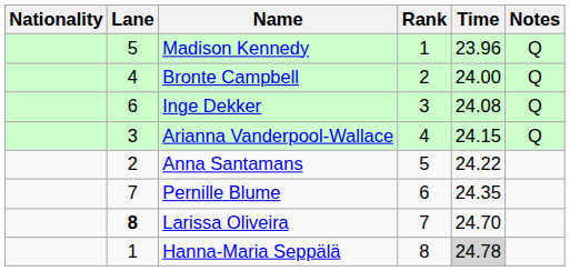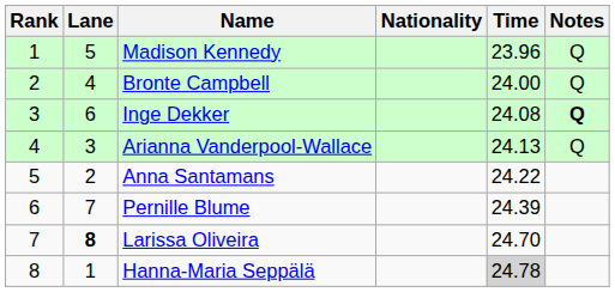columns swapped: Rank <-> Nationality
Inge Dekker | Notes: normal -> bold
Arianna Vanderpool-Wallace | Time: 24.15 -> 24.13
Pernille Blume | Time: 24.35 -> 24.39
